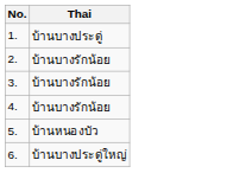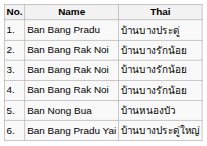+ column: Name | Ban Bang Pradu | Ban Bang Rak Noi | Ban Bang Rak Noi | Ban Bang Rak Noi | Ban Nong Bua | Ban Bang Pradu Yai
